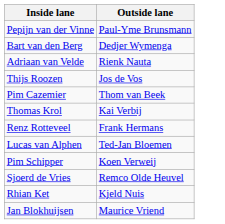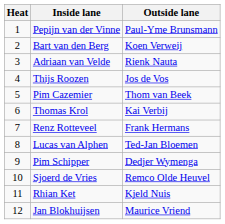+ column: Heat | 1 | 2 | 3 | 4 | 5 | 6 | 7 | 8 | 9 | 10 | 11 | 12
Bart van den Berg | Outside lane: Dedjer Wymenga -> Koen Verweij
Pim Schipper | Outside lane: Koen Verweij -> Dedjer Wymenga
